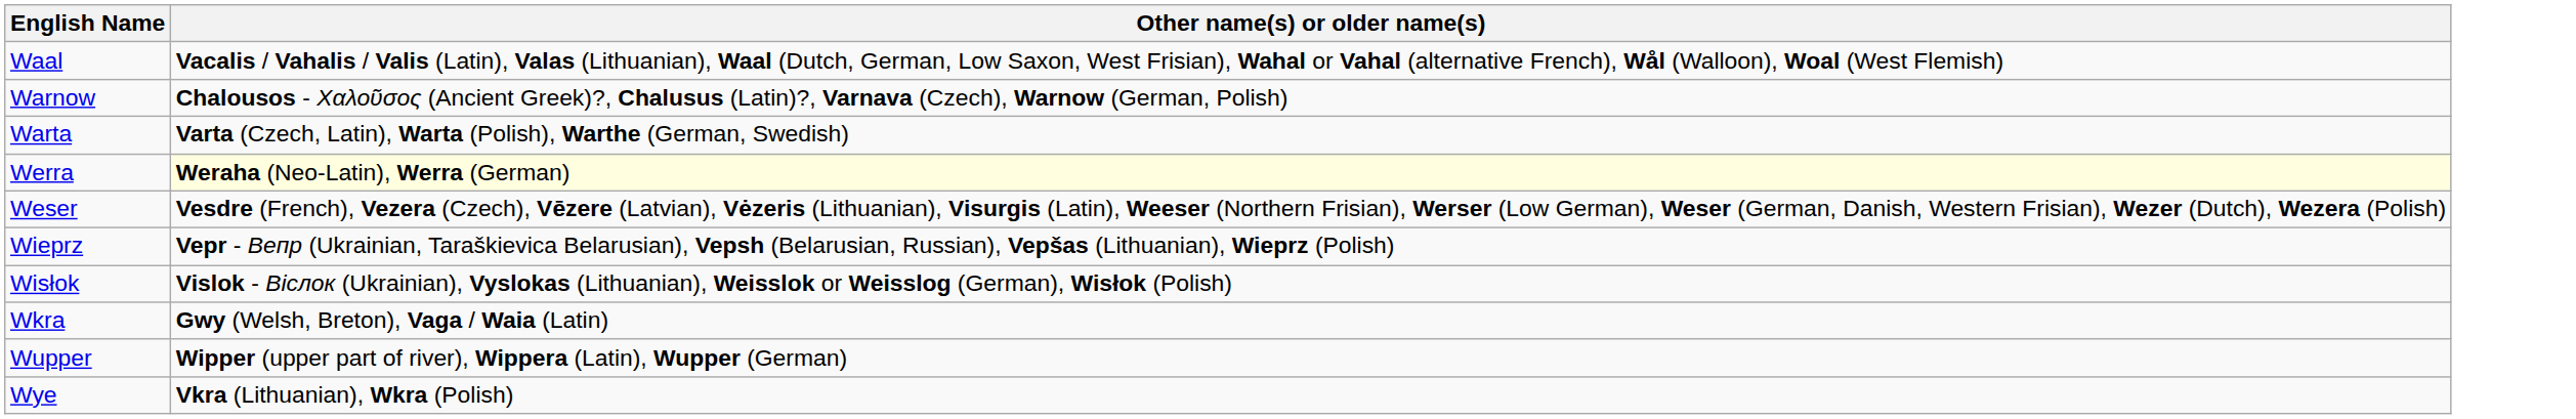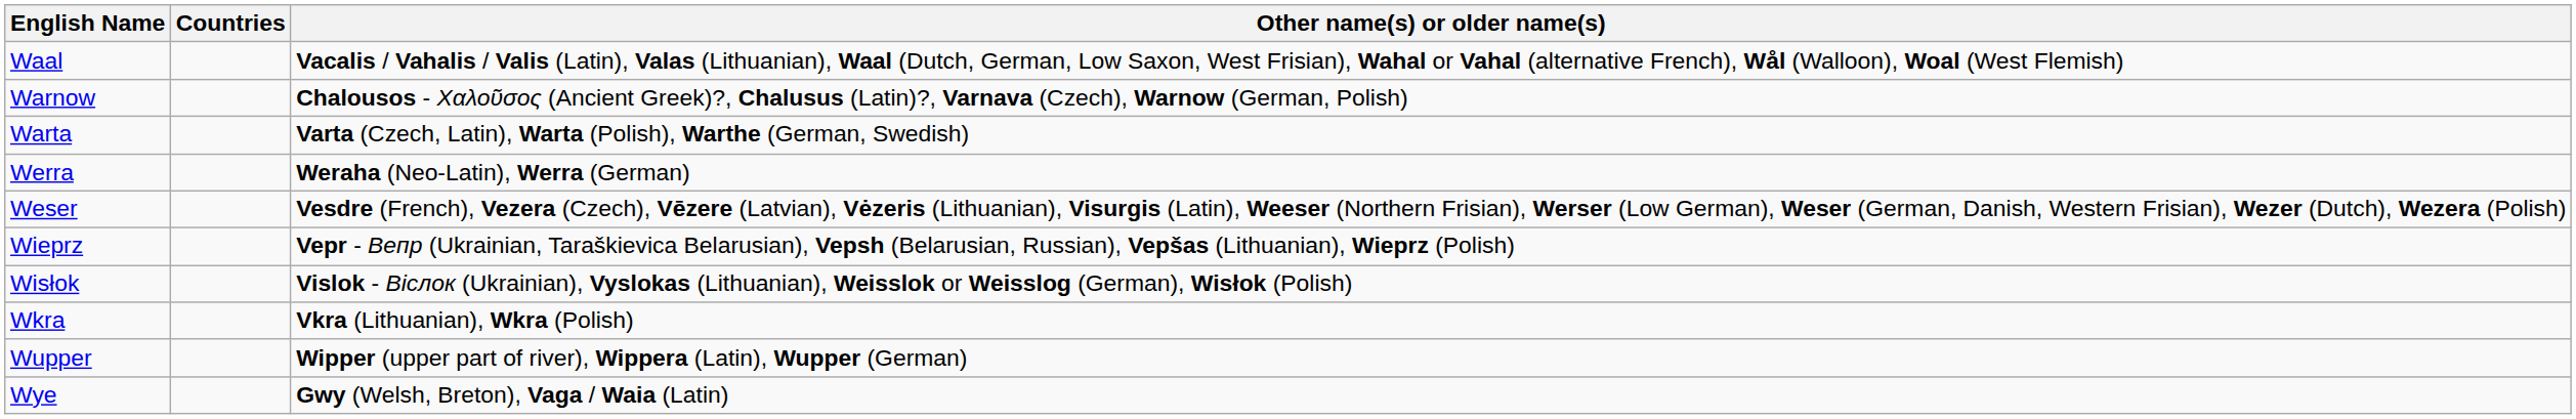+ column: Countries
Werra | Other name(s) or older name(s): lightyellow background -> no background
Wkra | Other name(s) or older name(s): Gwy (Welsh, Breton), Vaga / Waia (Latin) -> Vkra (Lithuanian), Wkra (Polish)
Wye | Other name(s) or older name(s): Vkra (Lithuanian), Wkra (Polish) -> Gwy (Welsh, Breton), Vaga / Waia (Latin)
